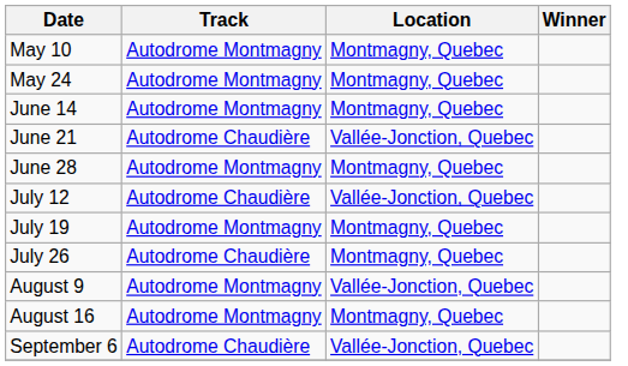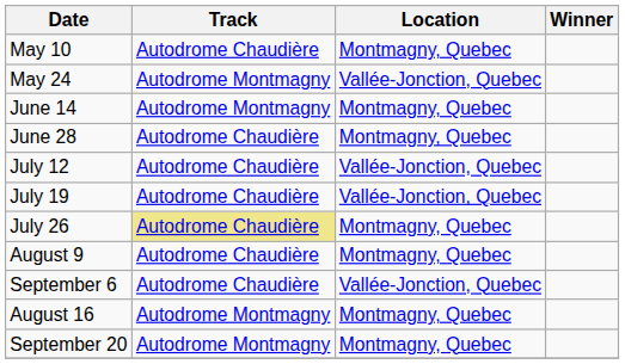May 10 | Track: Autodrome Montmagny -> Autodrome Chaudière
May 24 | Location: Montmagny, Quebec -> Vallée-Jonction, Quebec
- row: June 21 | Autodrome Chaudière | Vallée-Jonction, Quebec
June 28 | Track: Autodrome Montmagny -> Autodrome Chaudière
July 19 | Track: Autodrome Montmagny -> Autodrome Chaudière
July 19 | Location: Montmagny, Quebec -> Vallée-Jonction, Quebec
July 26 | Track: no background -> khaki background
August 9 | Track: Autodrome Montmagny -> Autodrome Chaudière
August 9 | Location: Vallée-Jonction, Quebec -> Montmagny, Quebec
rows swapped: August 16 <-> September 6
+ row: September 20 | Autodrome Montmagny | Montmagny, Quebec
